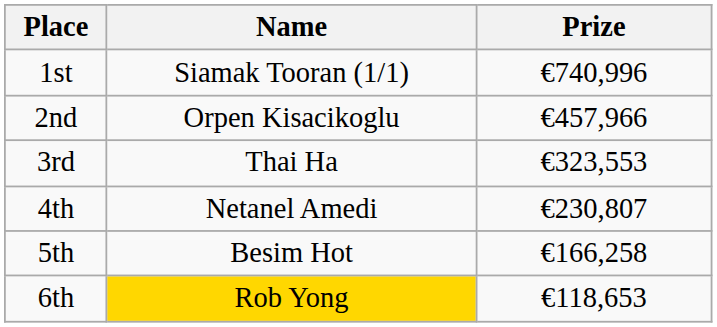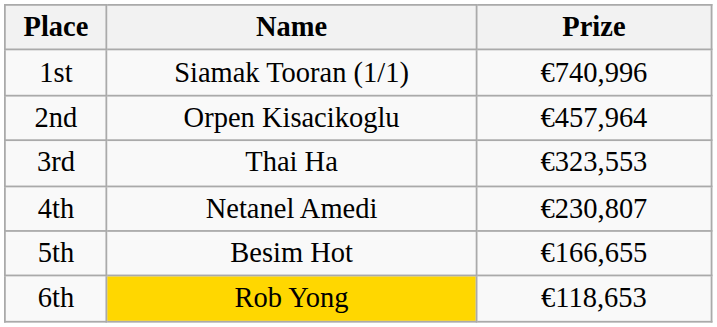2nd | Prize: €457,966 -> €457,964
5th | Prize: €166,258 -> €166,655
